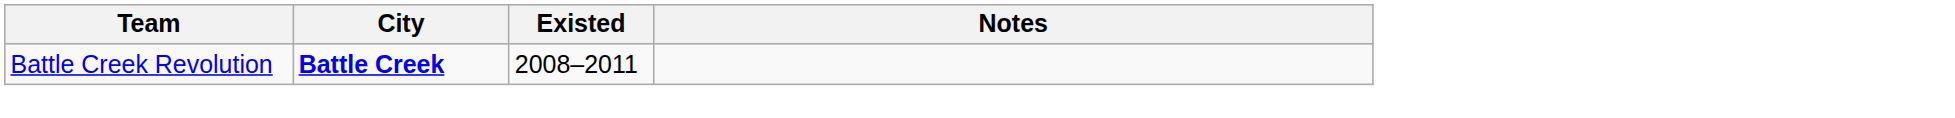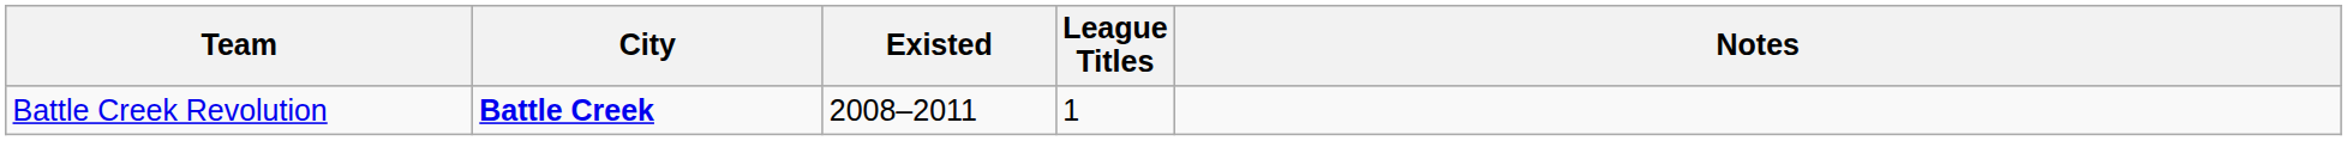+ column: League Titles | 1
